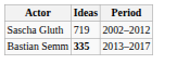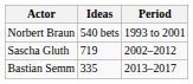+ row: Norbert Braun | 540 bets | 1993 to 2001
Bastian Semm | Ideas: bold -> normal
